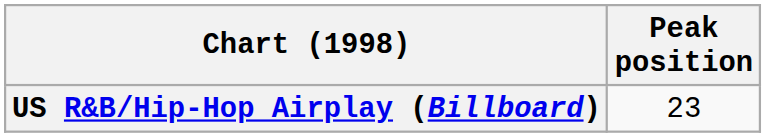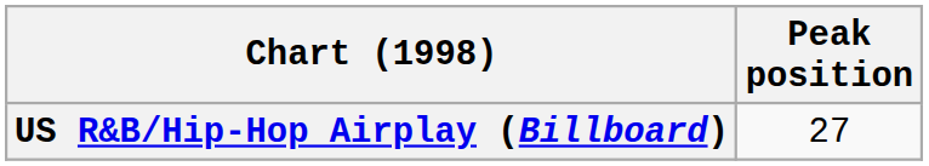US R&B/Hip-Hop Airplay (Billboard) | Peak position: 23 -> 27
